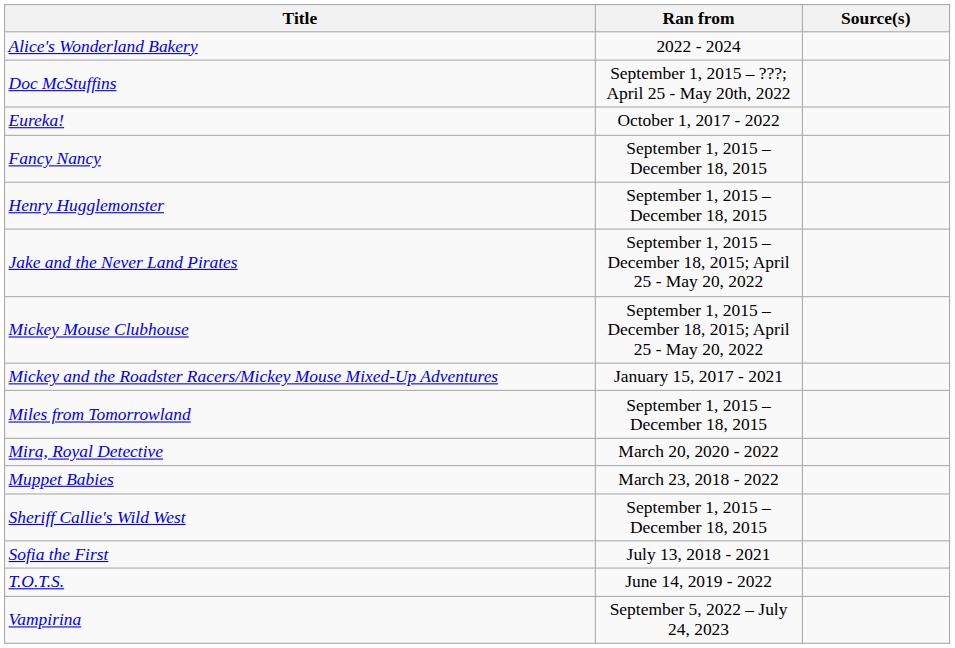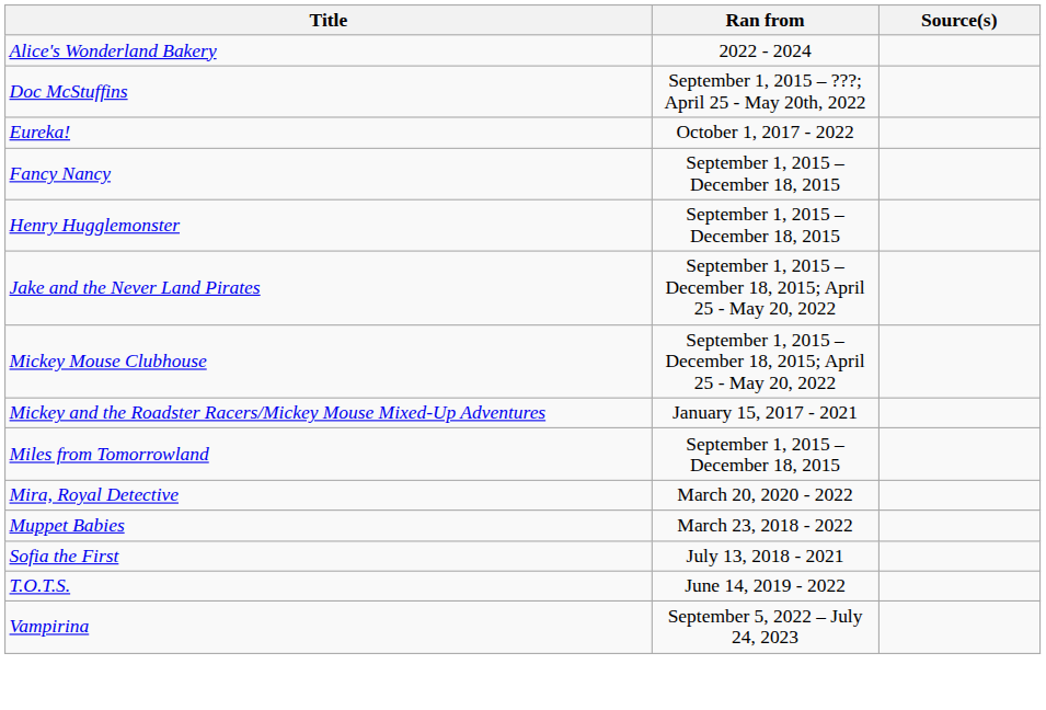- row: Sheriff Callie's Wild West | September 1, 2015 – December 18, 2015
